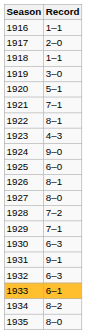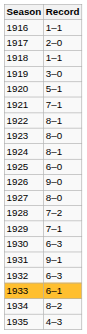1923 | Record: 4–3 -> 8–0
1924 | Record: 9–0 -> 8–1
1926 | Record: 8–1 -> 9–0
1935 | Record: 8–0 -> 4–3
